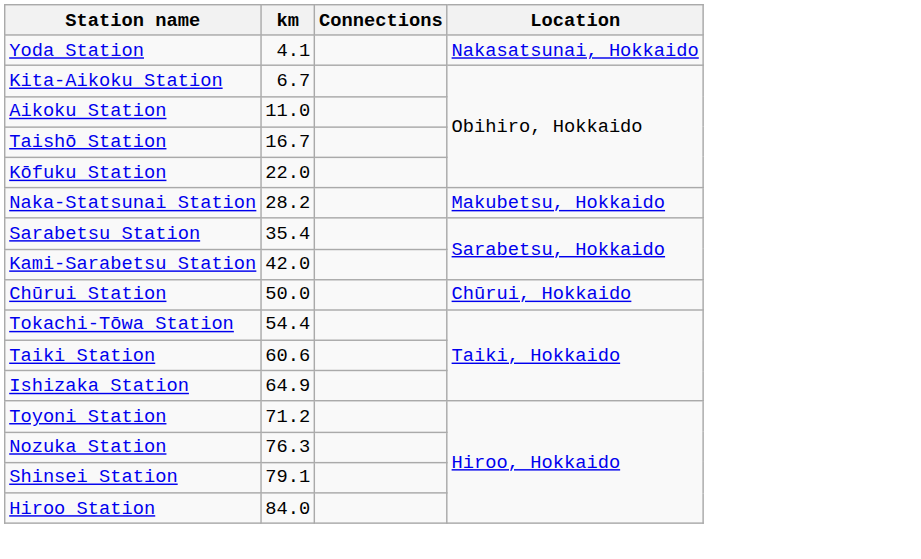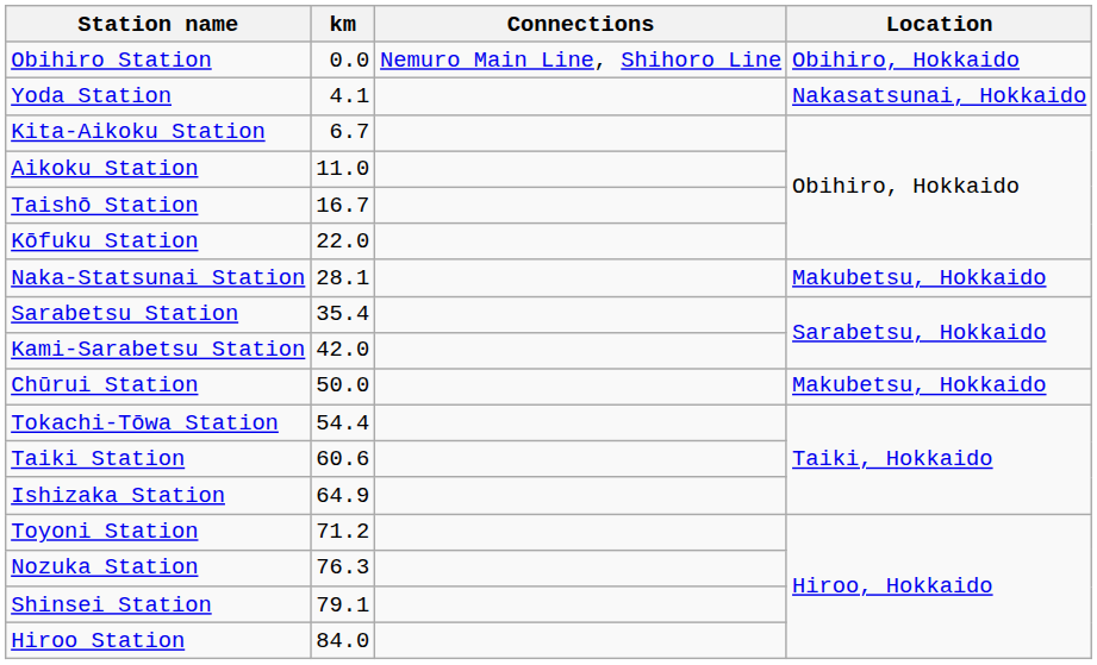+ row: Obihiro Station | 0.0 | Nemuro Main Line, Shihoro Line | Obihiro, Hokkaido
Naka-Statsunai Station | km: 28.2 -> 28.1
Chūrui Station | Location: Chūrui, Hokkaido -> Makubetsu, Hokkaido
